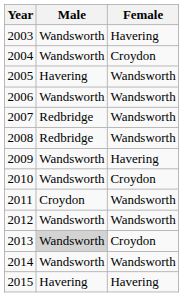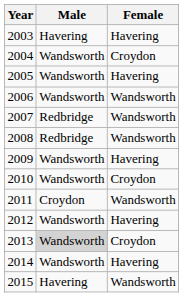2003 | Male: Wandsworth -> Havering
2005 | Male: Havering -> Wandsworth
2005 | Female: Wandsworth -> Havering
2012 | Female: Wandsworth -> Havering
2014 | Female: Wandsworth -> Havering
2015 | Female: Havering -> Wandsworth
